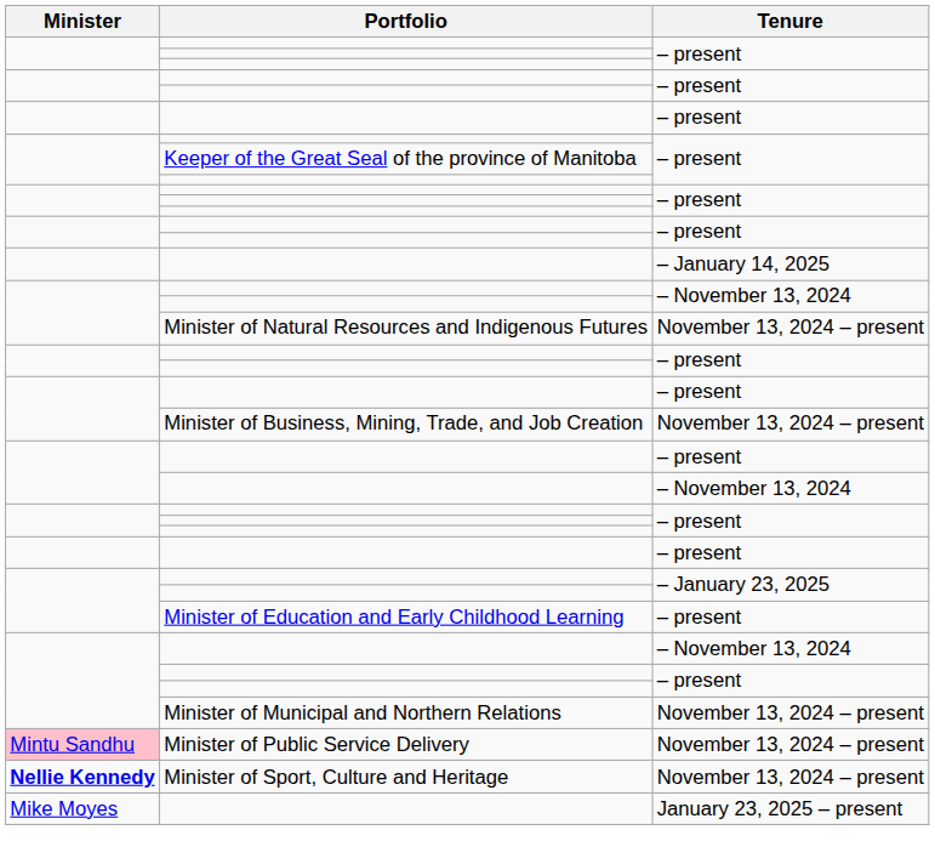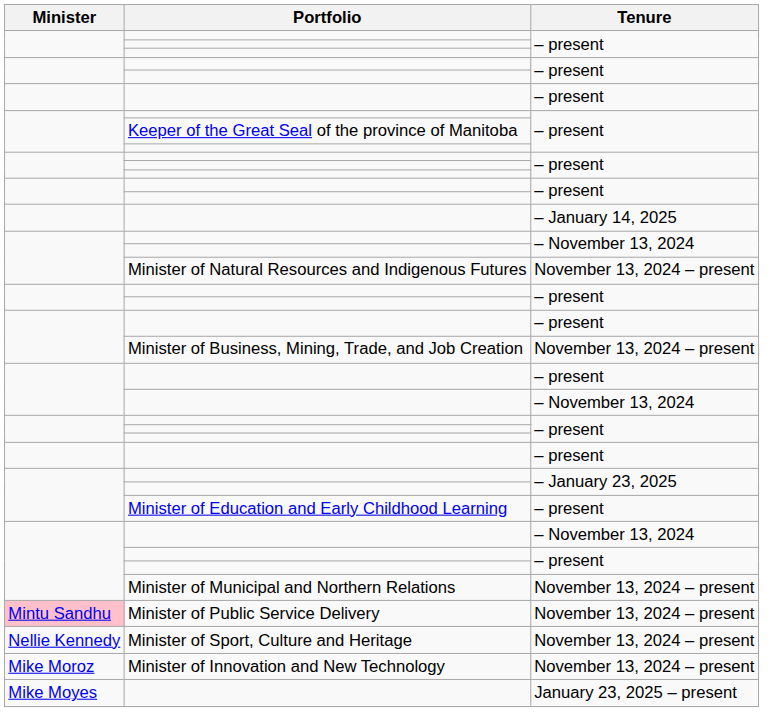Minister of Sport, Culture and Heritage | Minister: bold -> normal
+ row: Mike Moroz | Minister of Innovation and New Technology | November 13, 2024 – present
